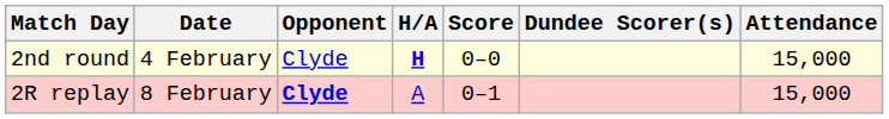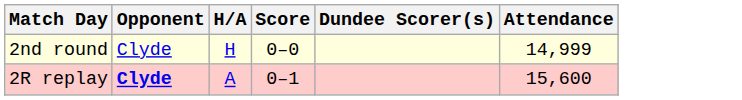- column: Date | 4 February | 8 February
2nd round | H/A: bold -> normal
2nd round | Attendance: 15,000 -> 14,999
2R replay | Attendance: 15,000 -> 15,600
